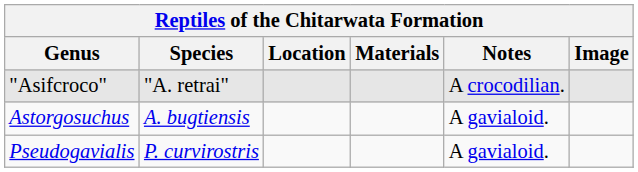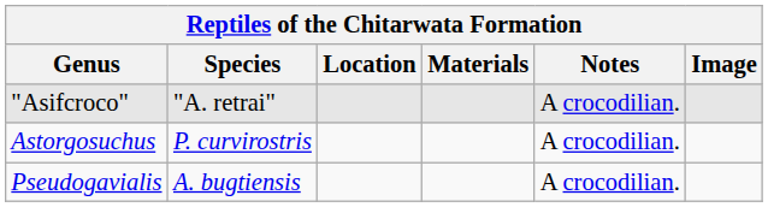Astorgosuchus | Species: A. bugtiensis -> P. curvirostris
Astorgosuchus | Notes: A gavialoid. -> A crocodilian.
Pseudogavialis | Species: P. curvirostris -> A. bugtiensis
Pseudogavialis | Notes: A gavialoid. -> A crocodilian.
